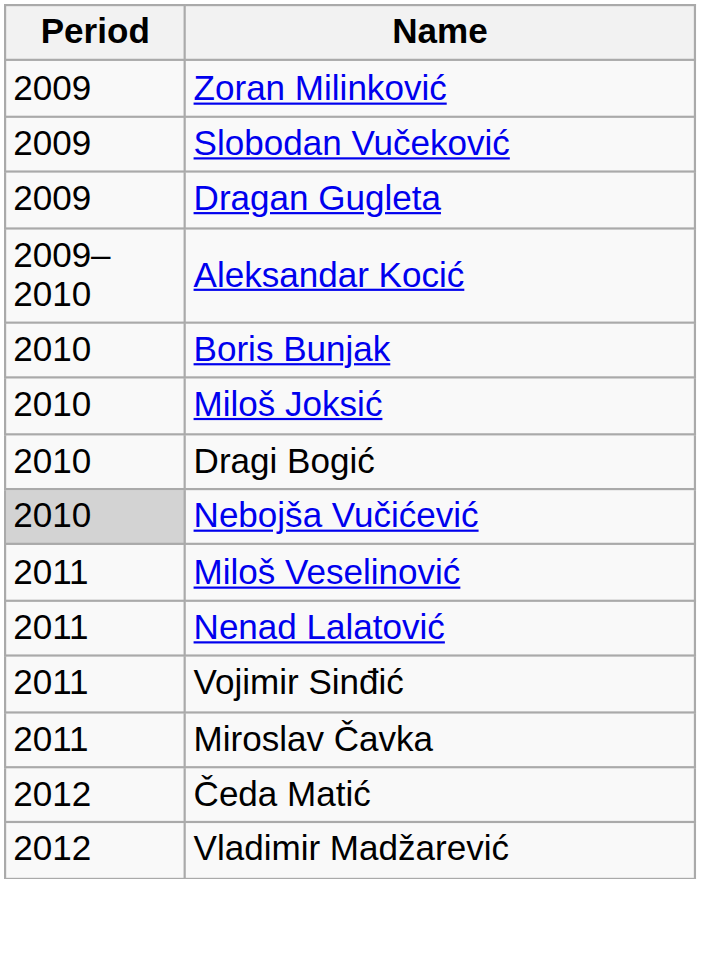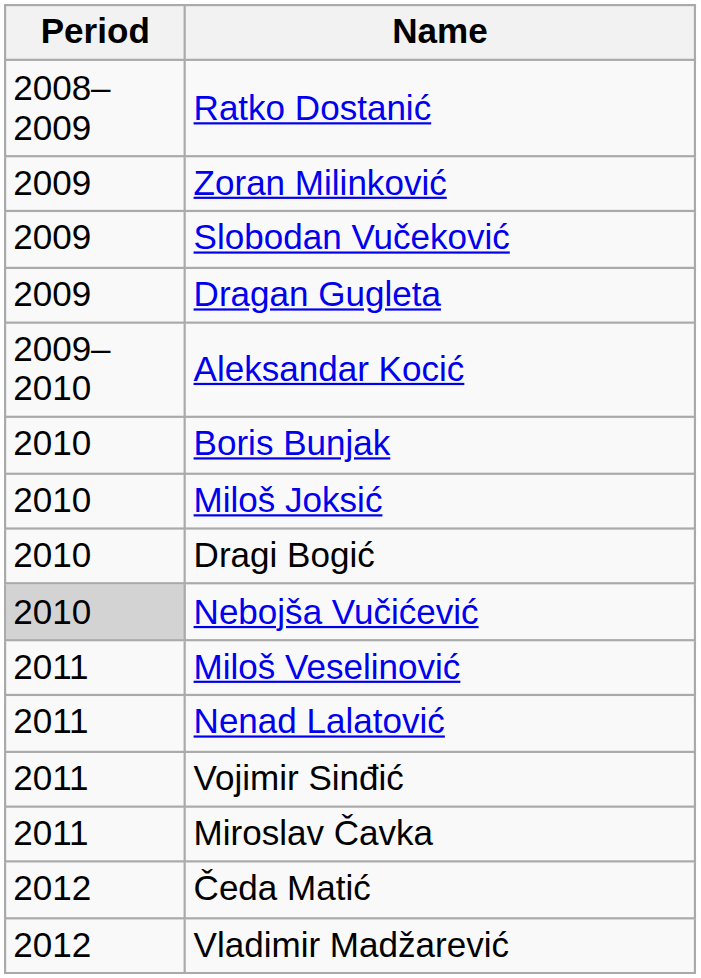+ row: 2008–2009 | Ratko Dostanić
